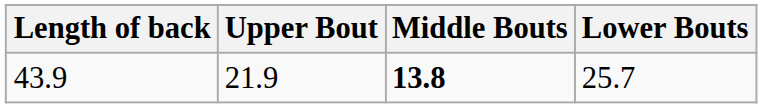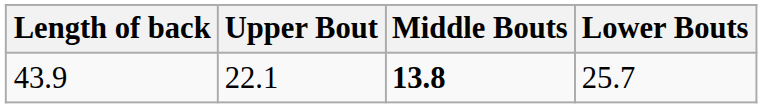43.9 | Upper Bout: 21.9 -> 22.1
